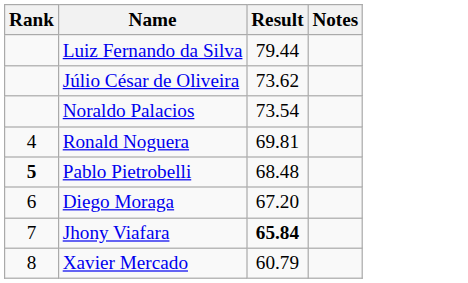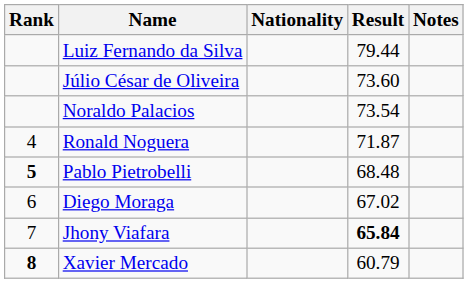+ column: Nationality
Júlio César de Oliveira | Result: 73.62 -> 73.60
Ronald Noguera | Result: 69.81 -> 71.87
Diego Moraga | Result: 67.20 -> 67.02
Xavier Mercado | Rank: normal -> bold
